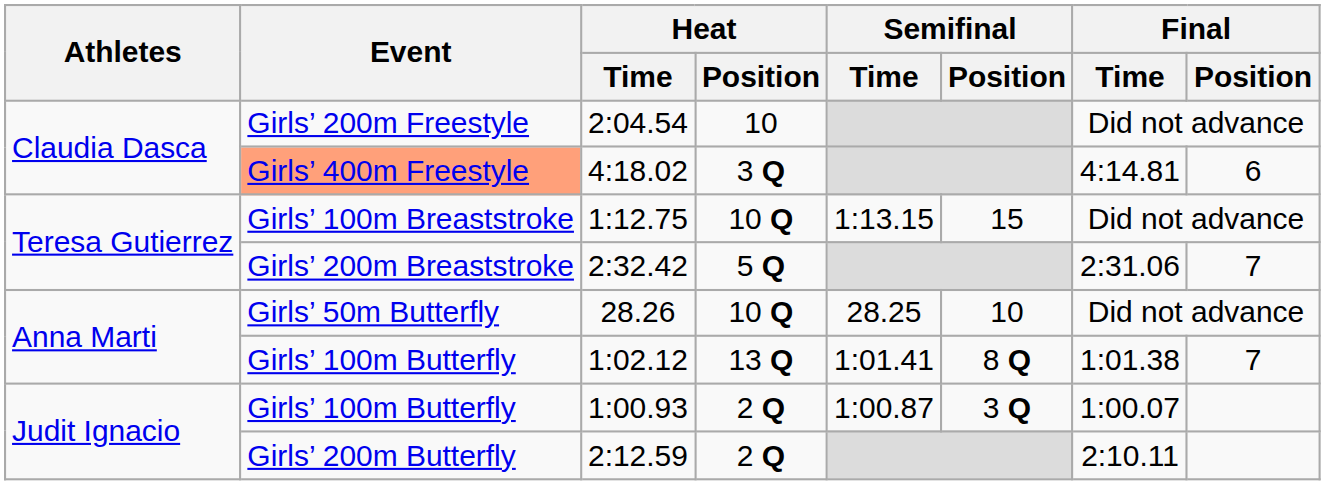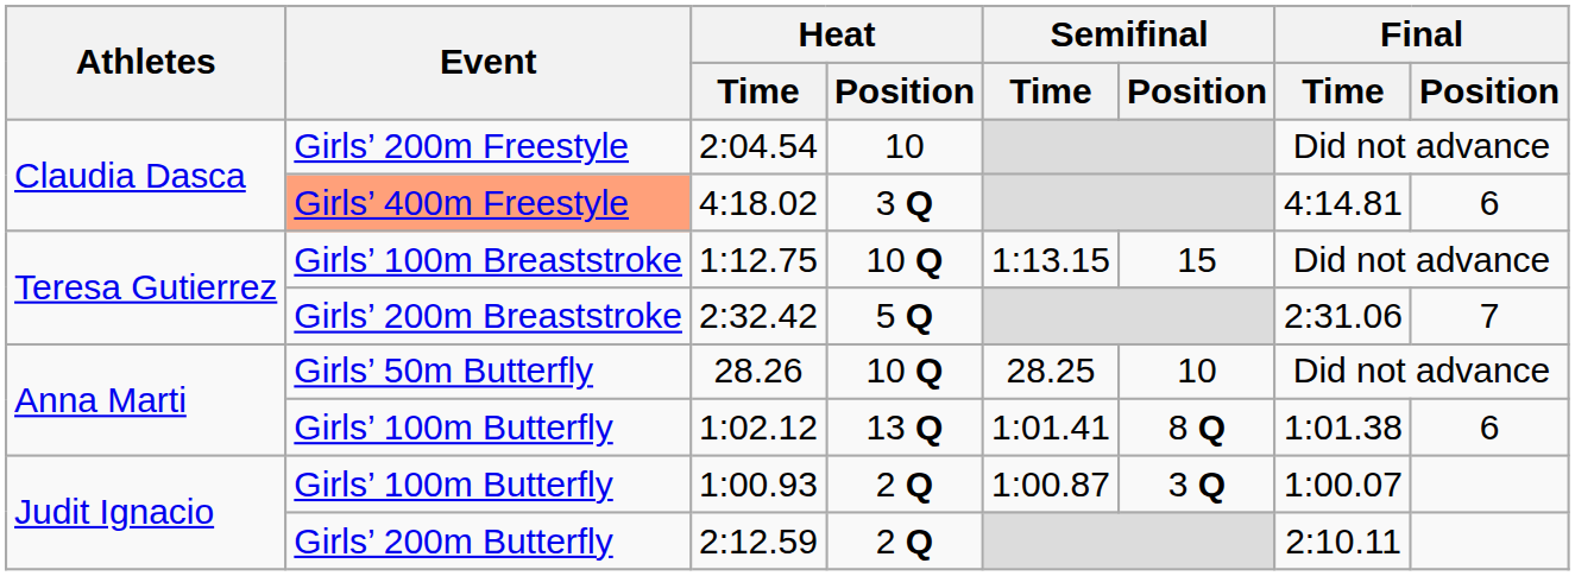1:02.12 | Final / Position: 7 -> 6
